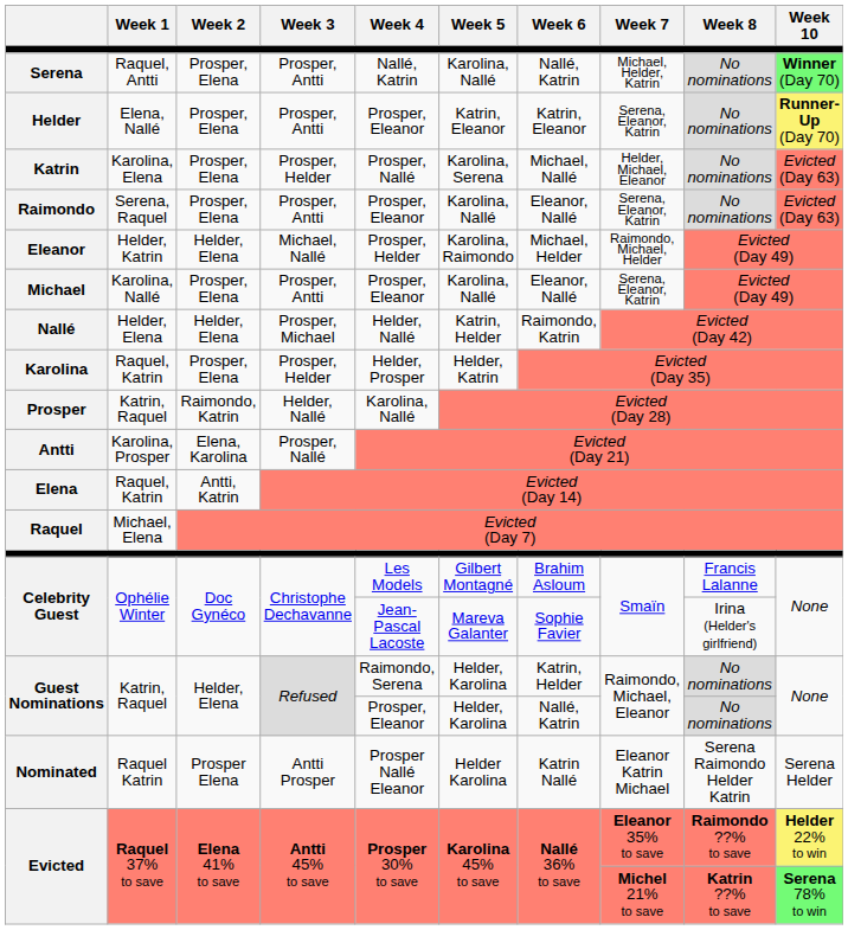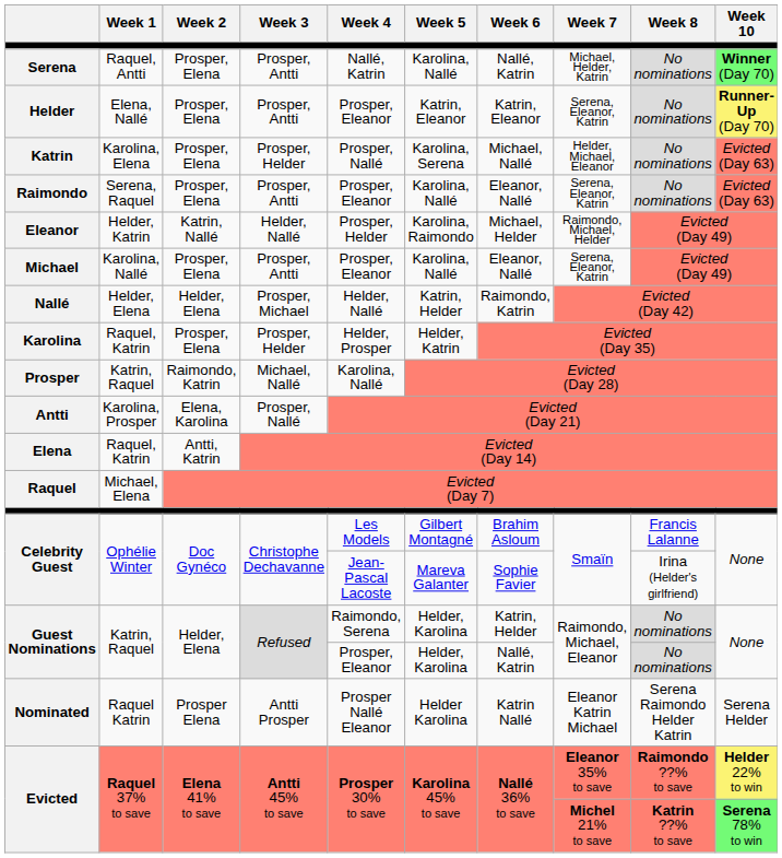Eleanor | Week 2: Helder, Elena -> Katrin, Nallé
Eleanor | Week 3: Michael, Nallé -> Helder, Nallé
Prosper | Week 3: Helder, Nallé -> Michael, Nallé
